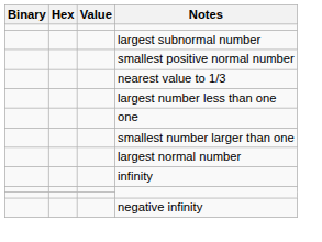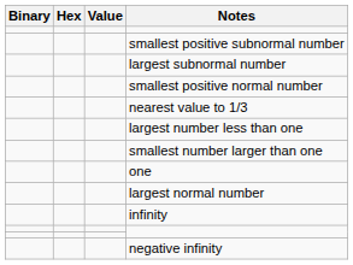+ row: smallest positive subnormal number
rows swapped: one <-> smallest number larger than one
